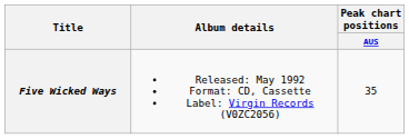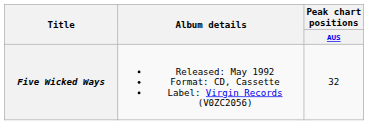Five Wicked Ways | Peak chart positions / AUS: 35 -> 32
